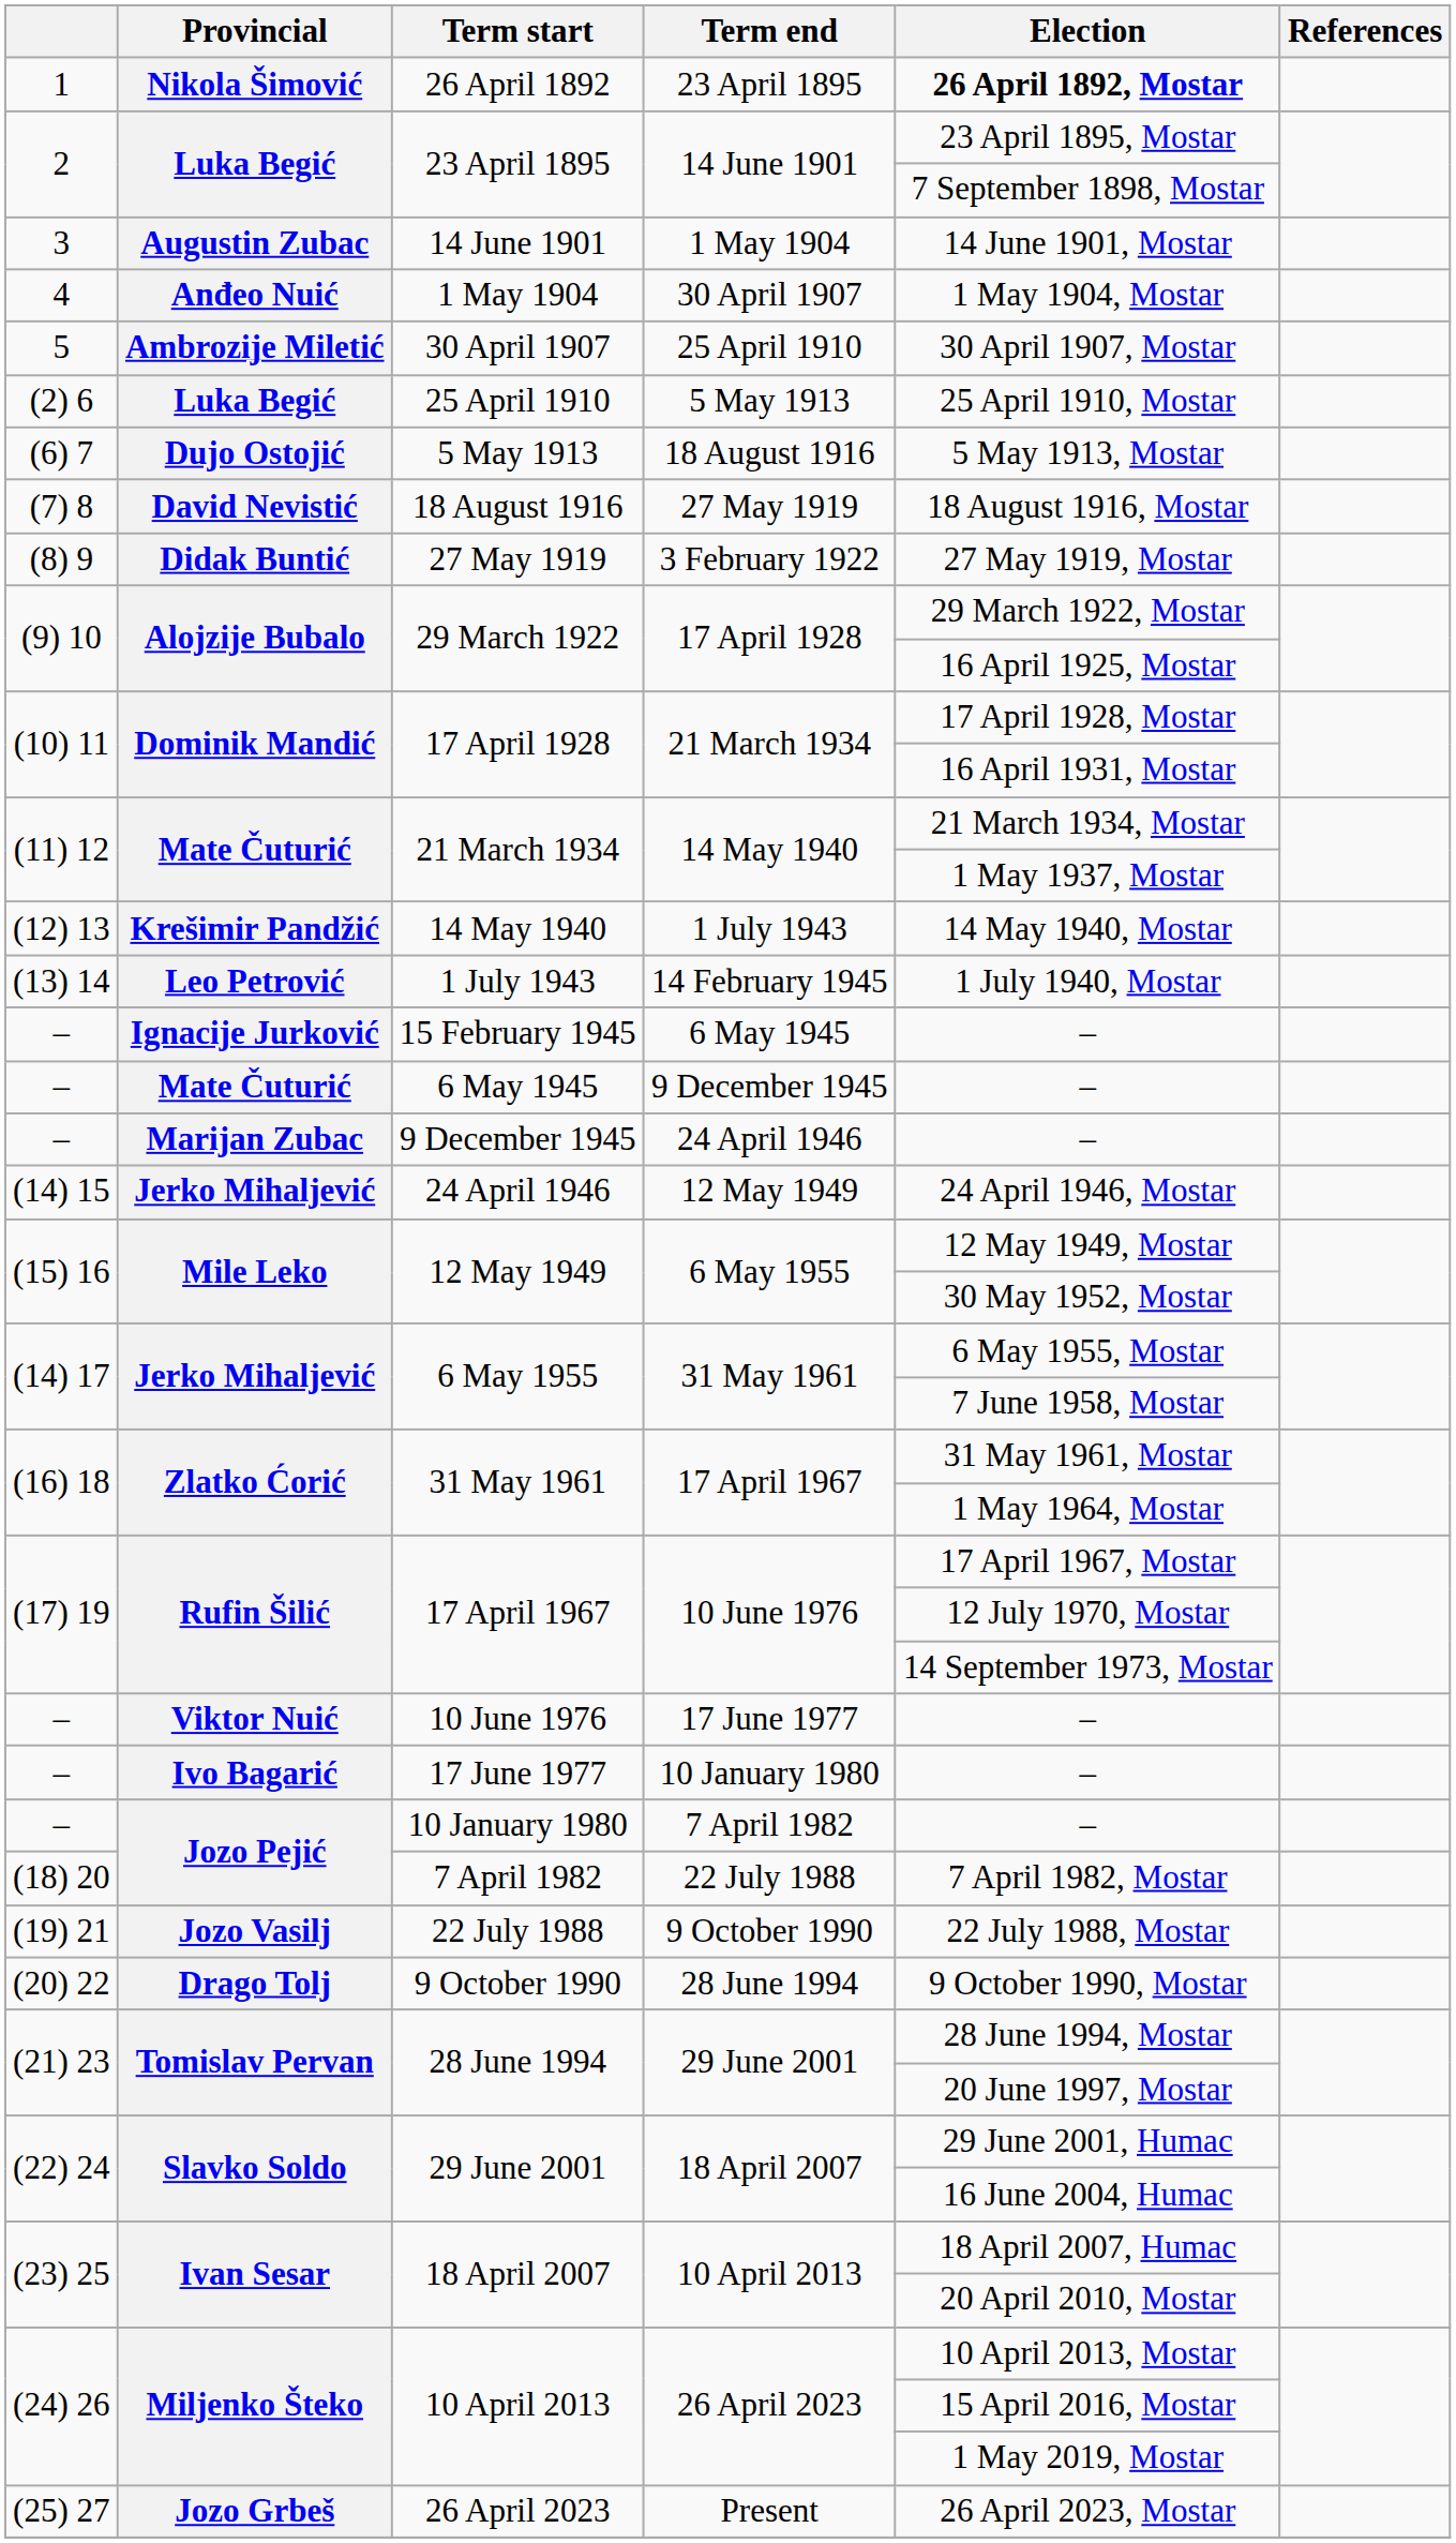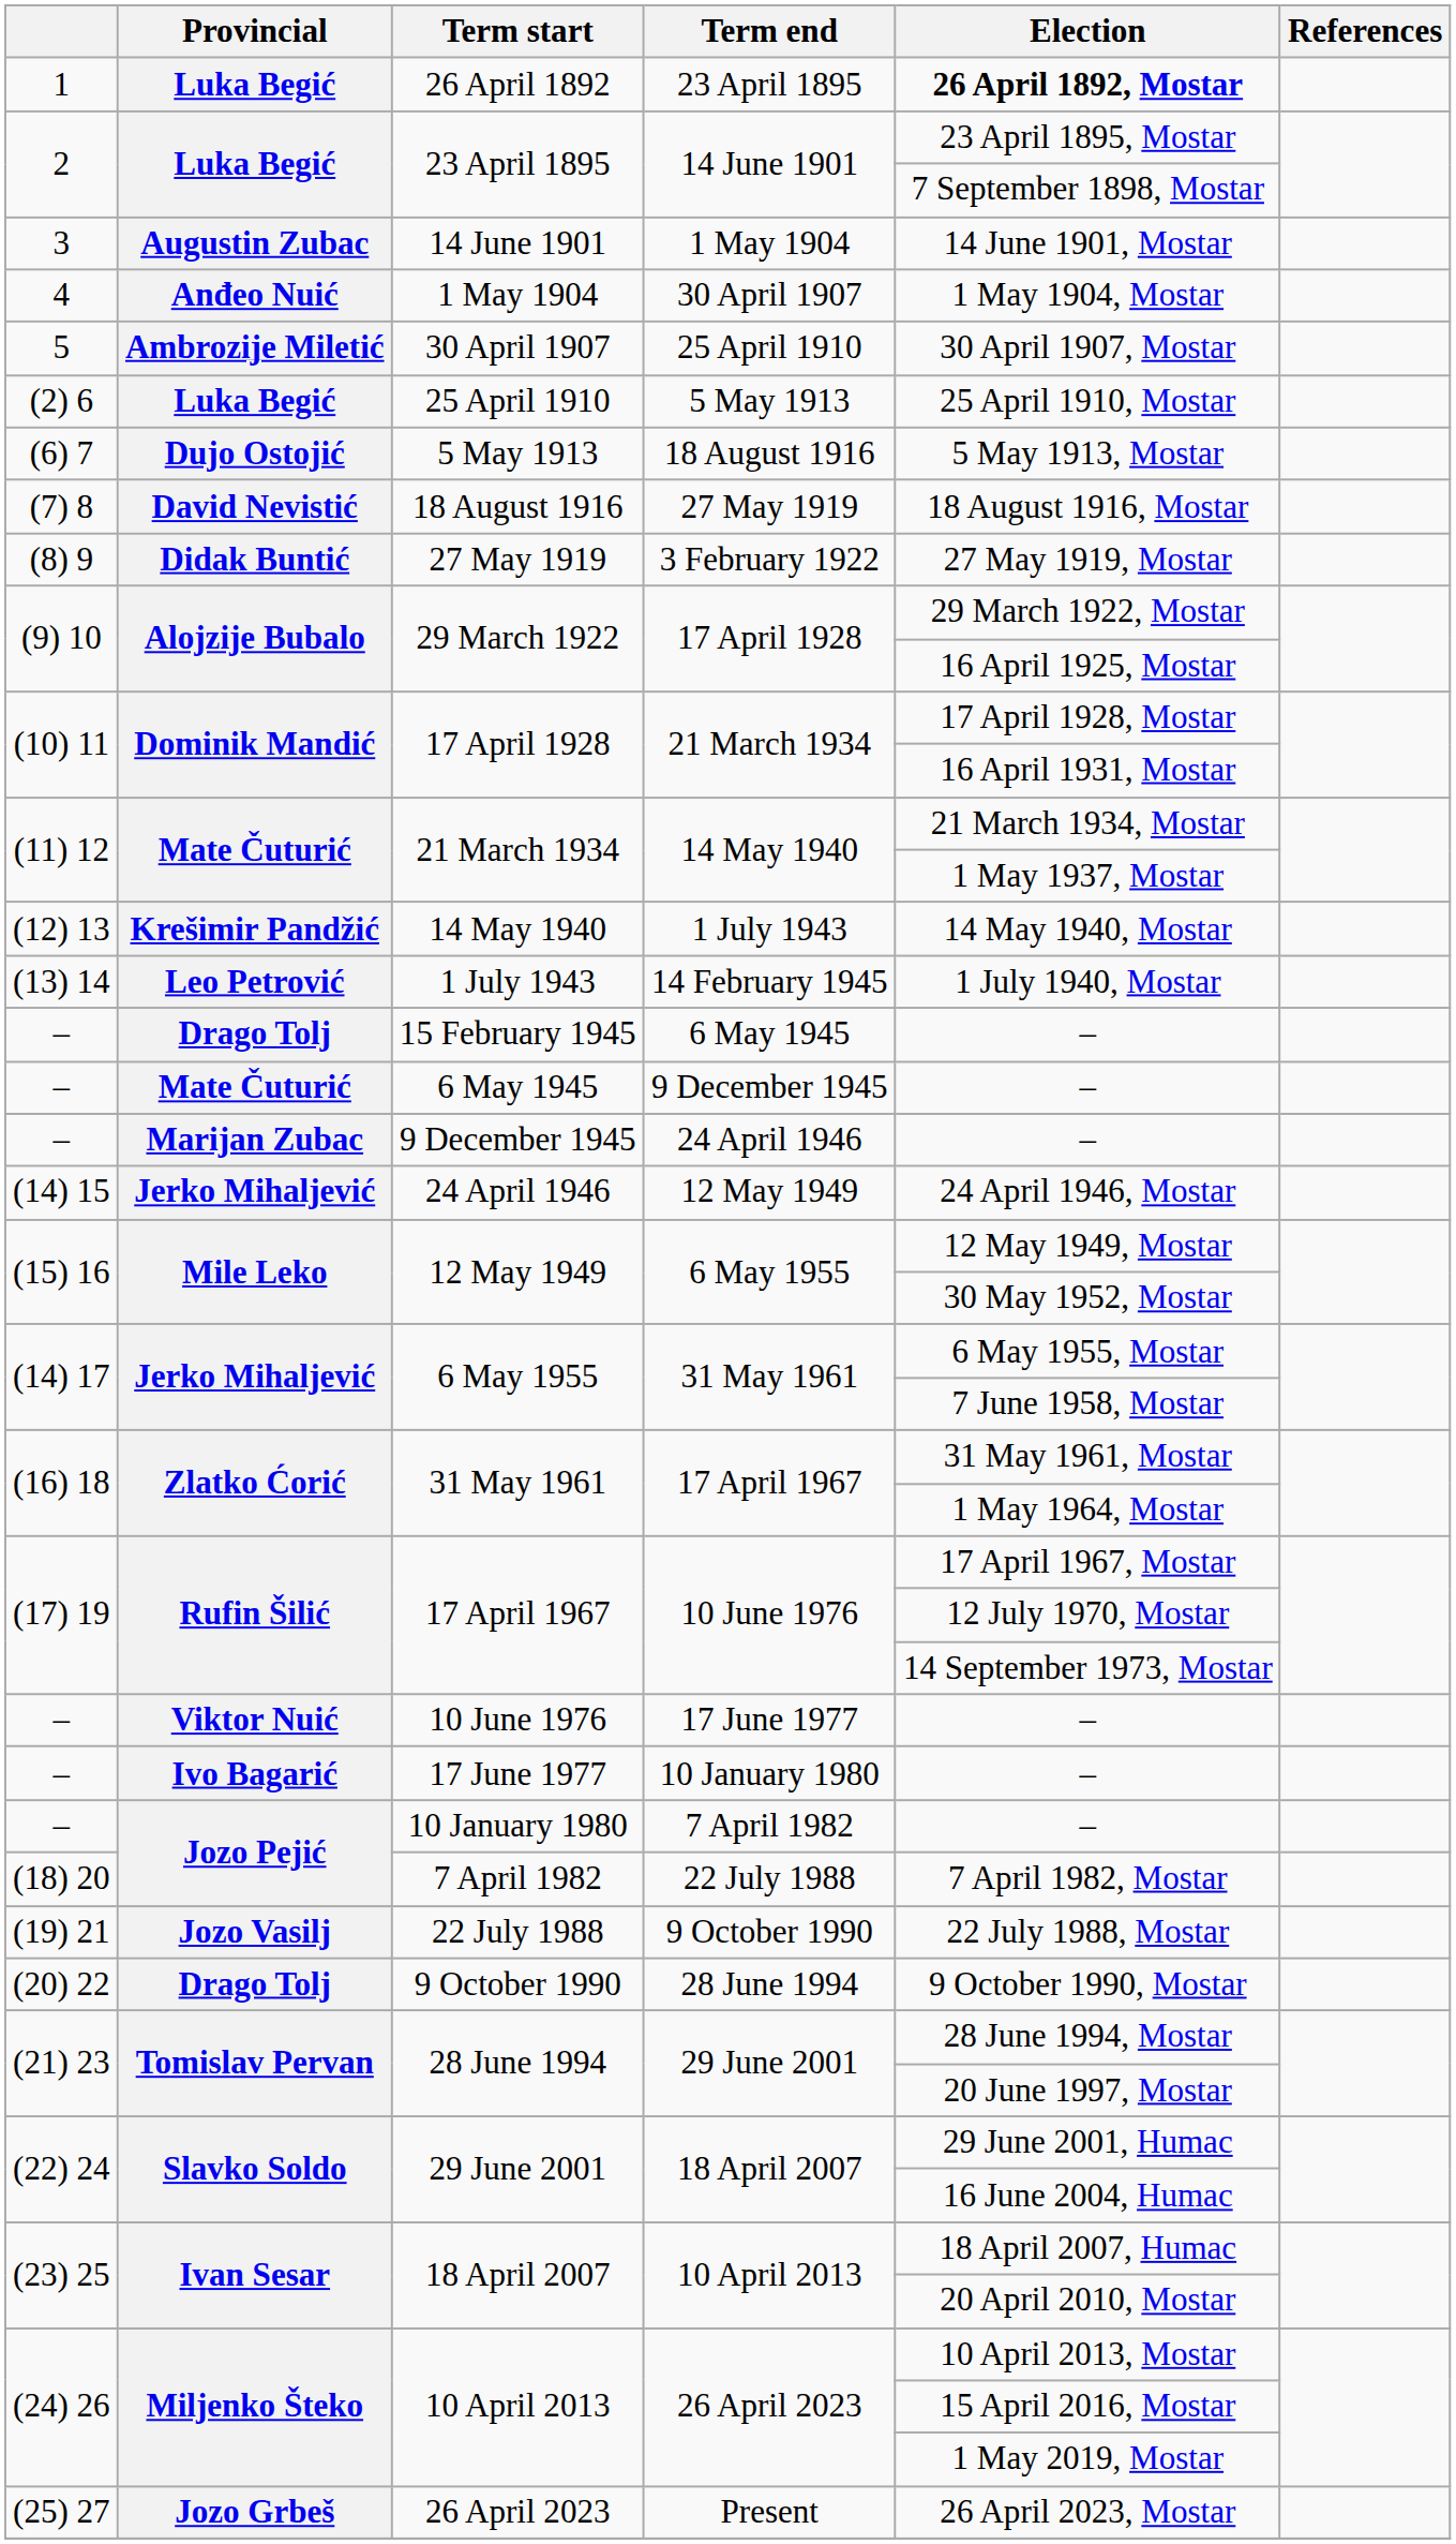26 April 1892 | Provincial: Nikola Šimović -> Luka Begić
15 February 1945 | Provincial: Ignacije Jurković -> Drago Tolj
